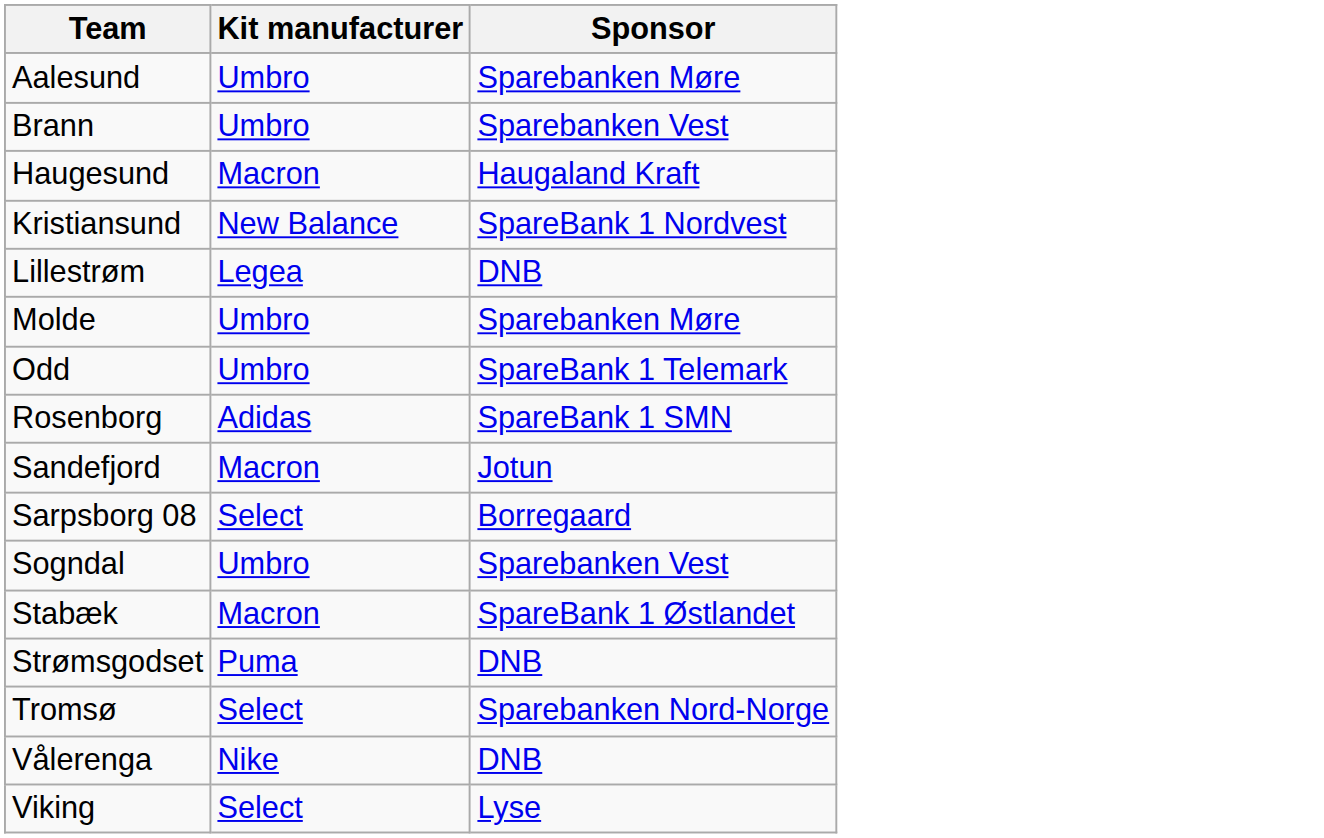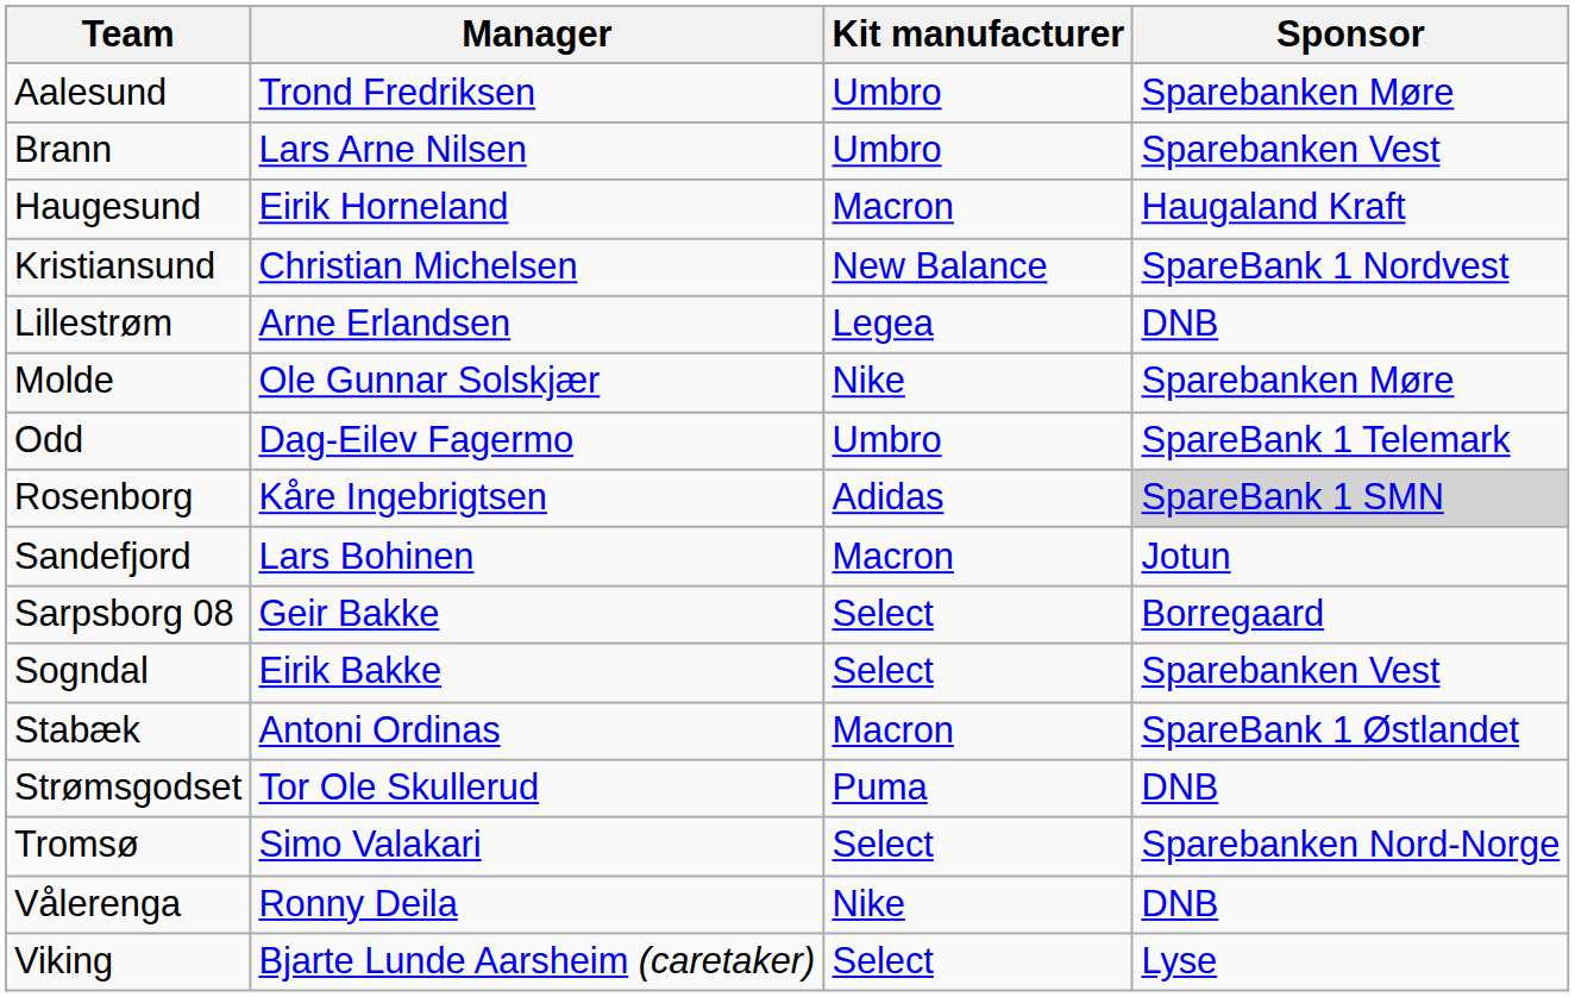+ column: Manager | Trond Fredriksen | Lars Arne Nilsen | Eirik Horneland | Christian Michelsen | Arne Erlandsen | Ole Gunnar Solskjær | Dag-Eilev Fagermo | Kåre Ingebrigtsen | Lars Bohinen | Geir Bakke | Eirik Bakke | Antoni Ordinas | Tor Ole Skullerud | Simo Valakari | Ronny Deila | Bjarte Lunde Aarsheim (caretaker)
Molde | Kit manufacturer: Umbro -> Nike
Rosenborg | Sponsor: no background -> lightgrey background
Sogndal | Kit manufacturer: Umbro -> Select
